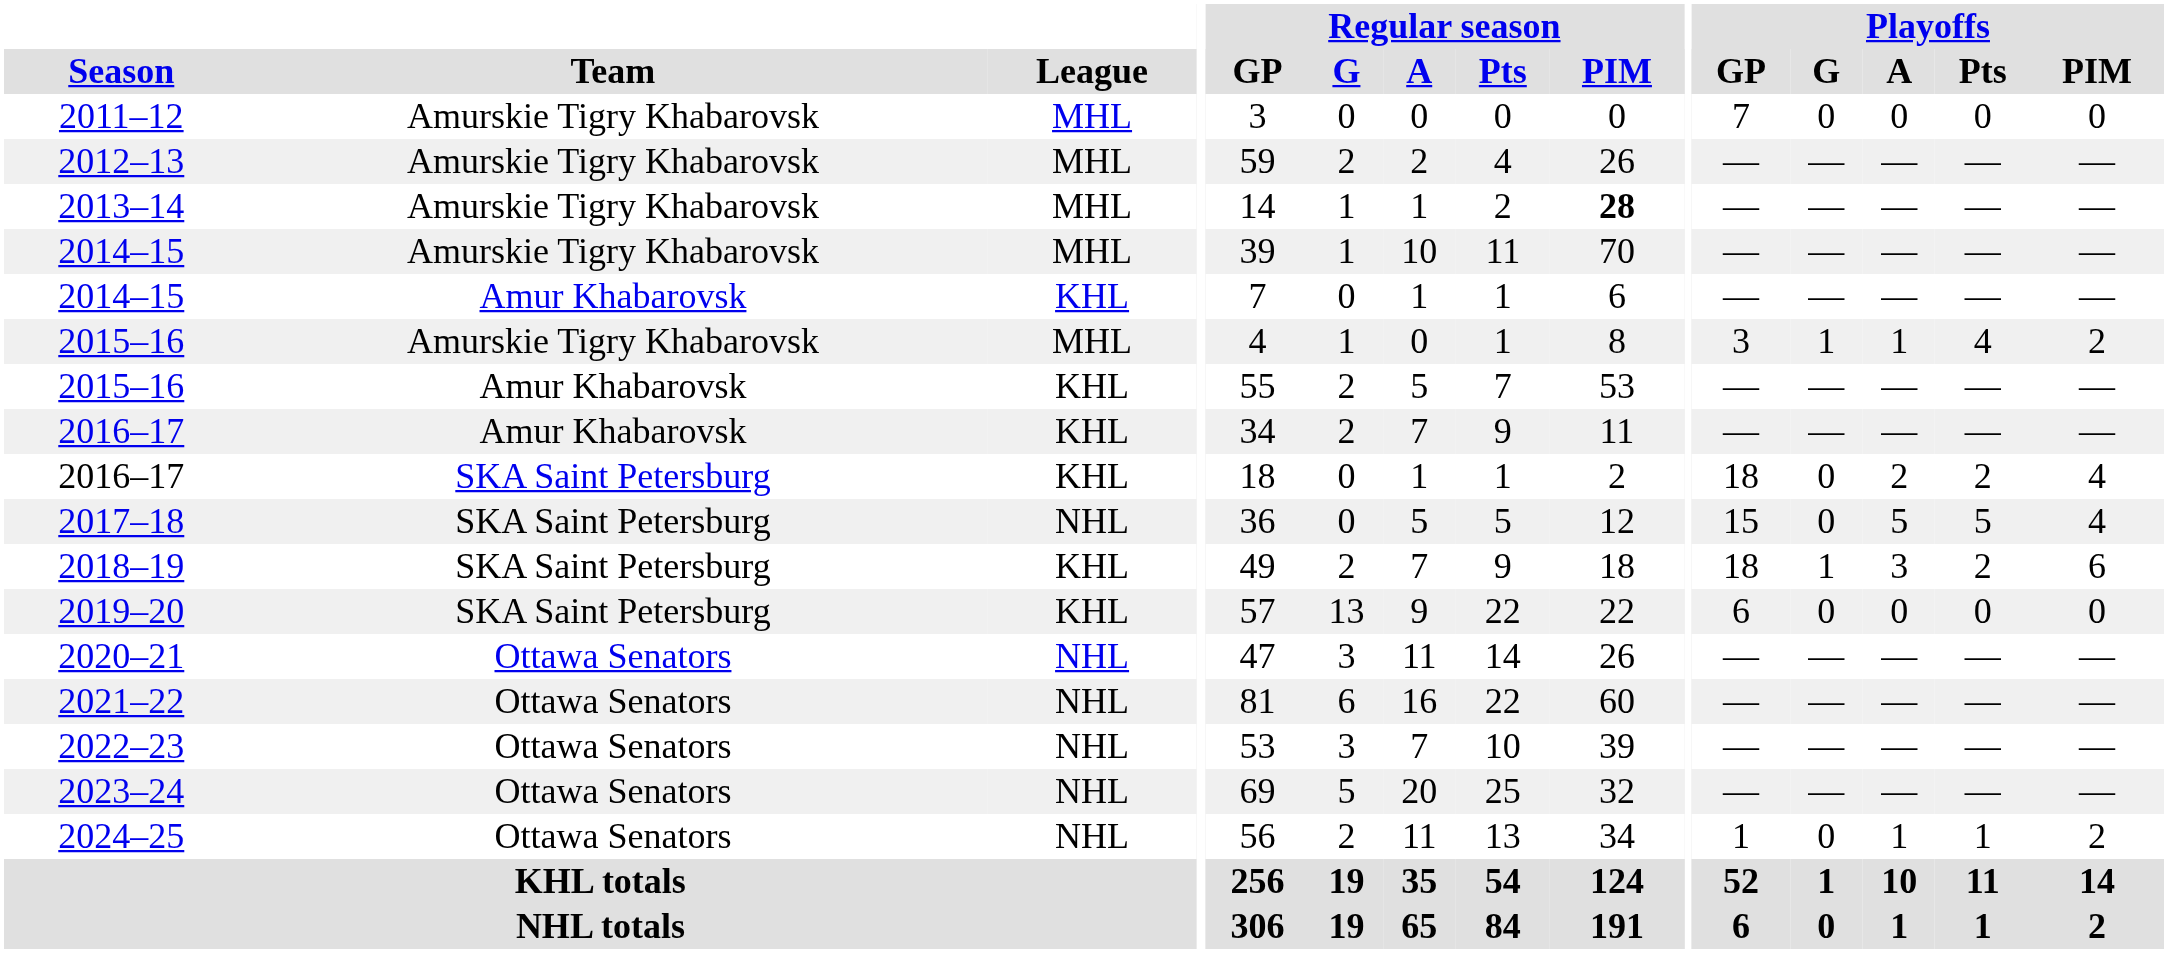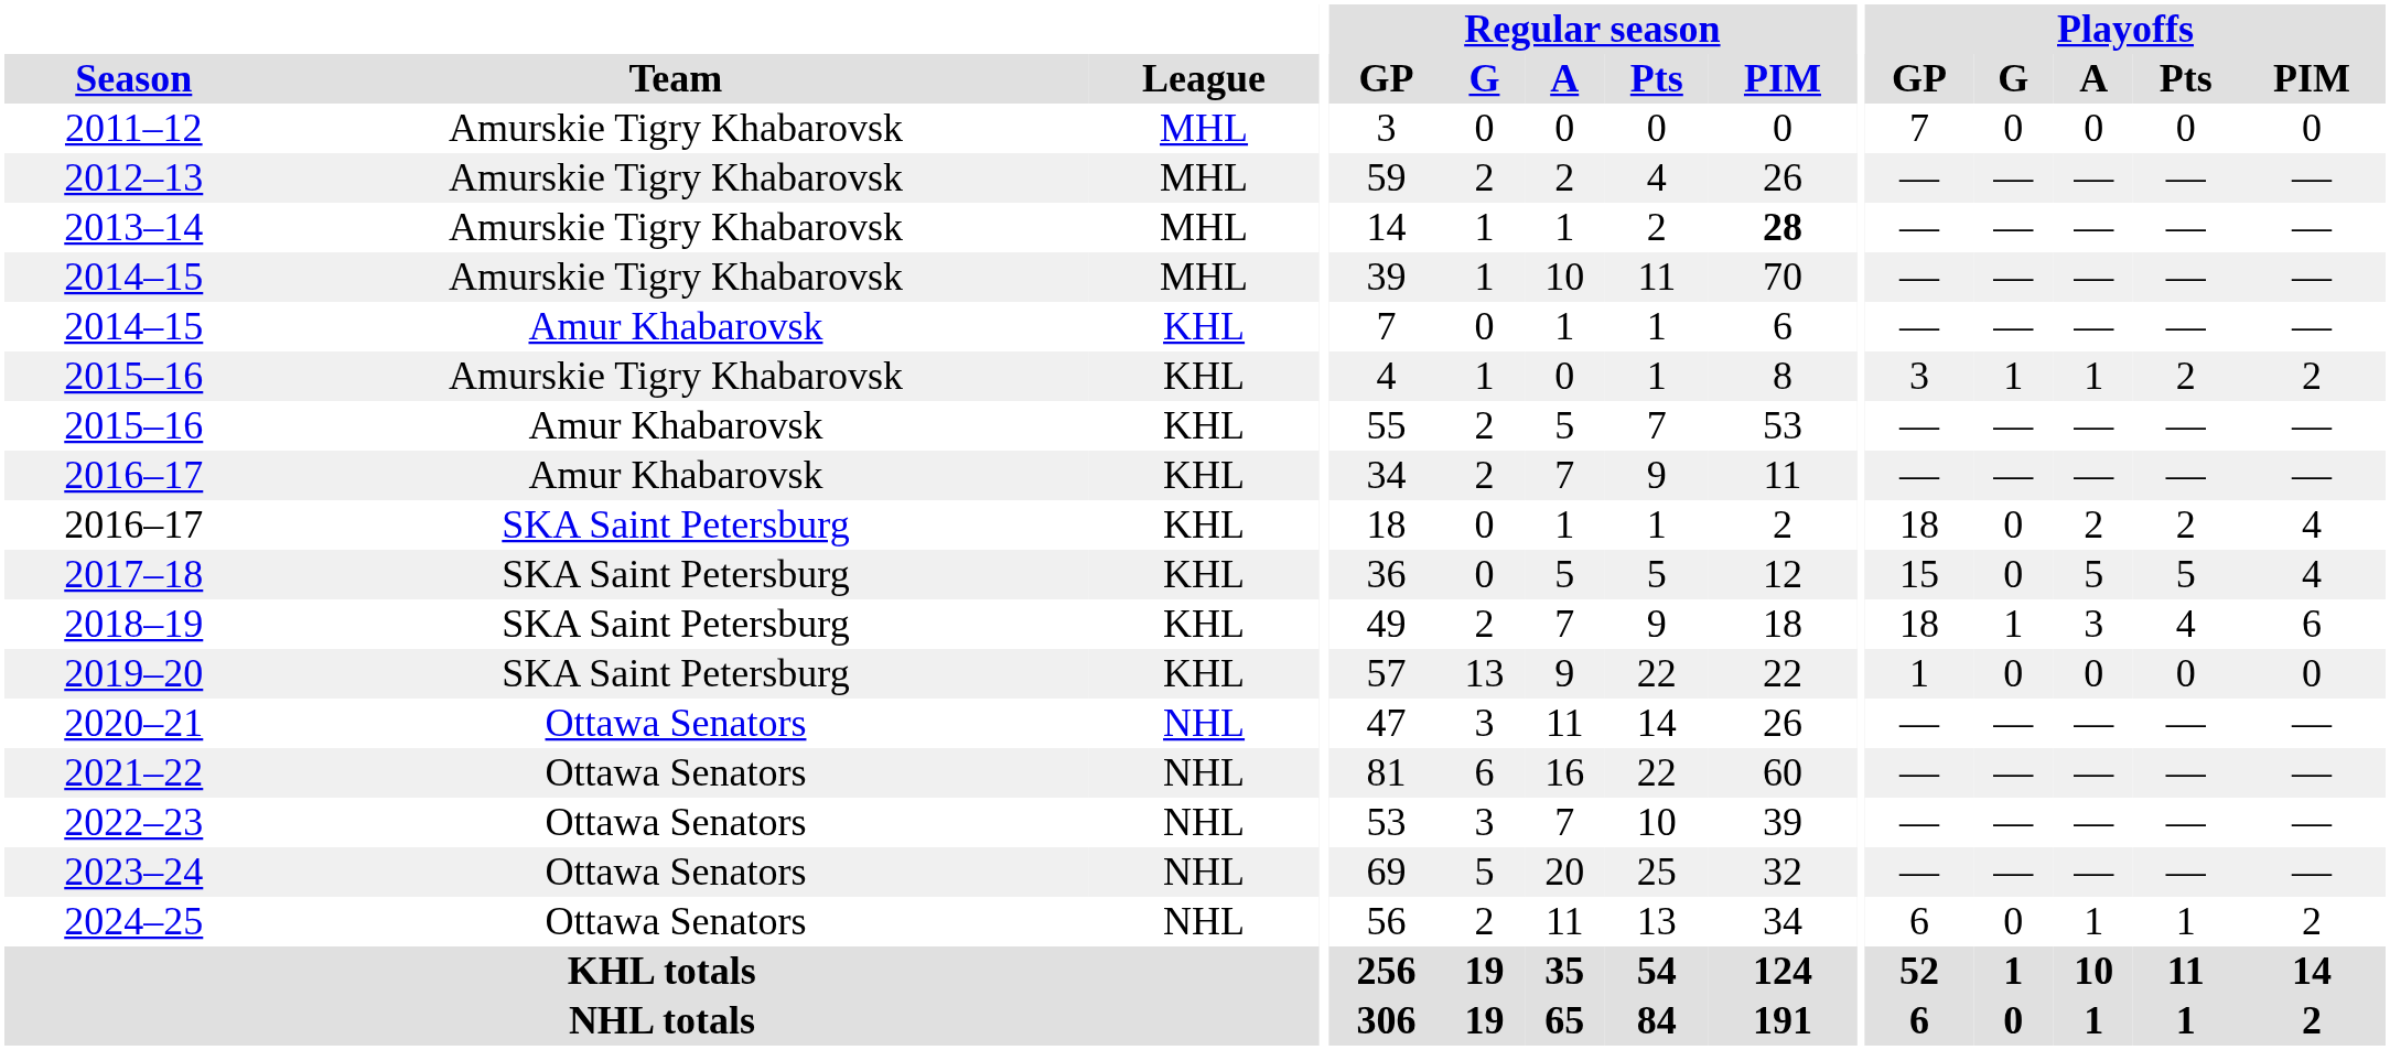2015–16 / Amurskie Tigry Khabarovsk | League: MHL -> KHL
2015–16 / Amurskie Tigry Khabarovsk | Playoffs / Pts: 4 -> 2
2017–18 | League: NHL -> KHL
2018–19 | Playoffs / Pts: 2 -> 4
2019–20 | Playoffs / GP: 6 -> 1
2024–25 | Playoffs / GP: 1 -> 6
